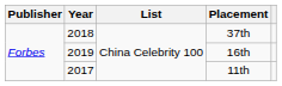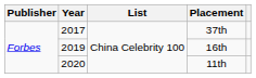37th | Year: 2018 -> 2017
11th | Year: 2017 -> 2020
